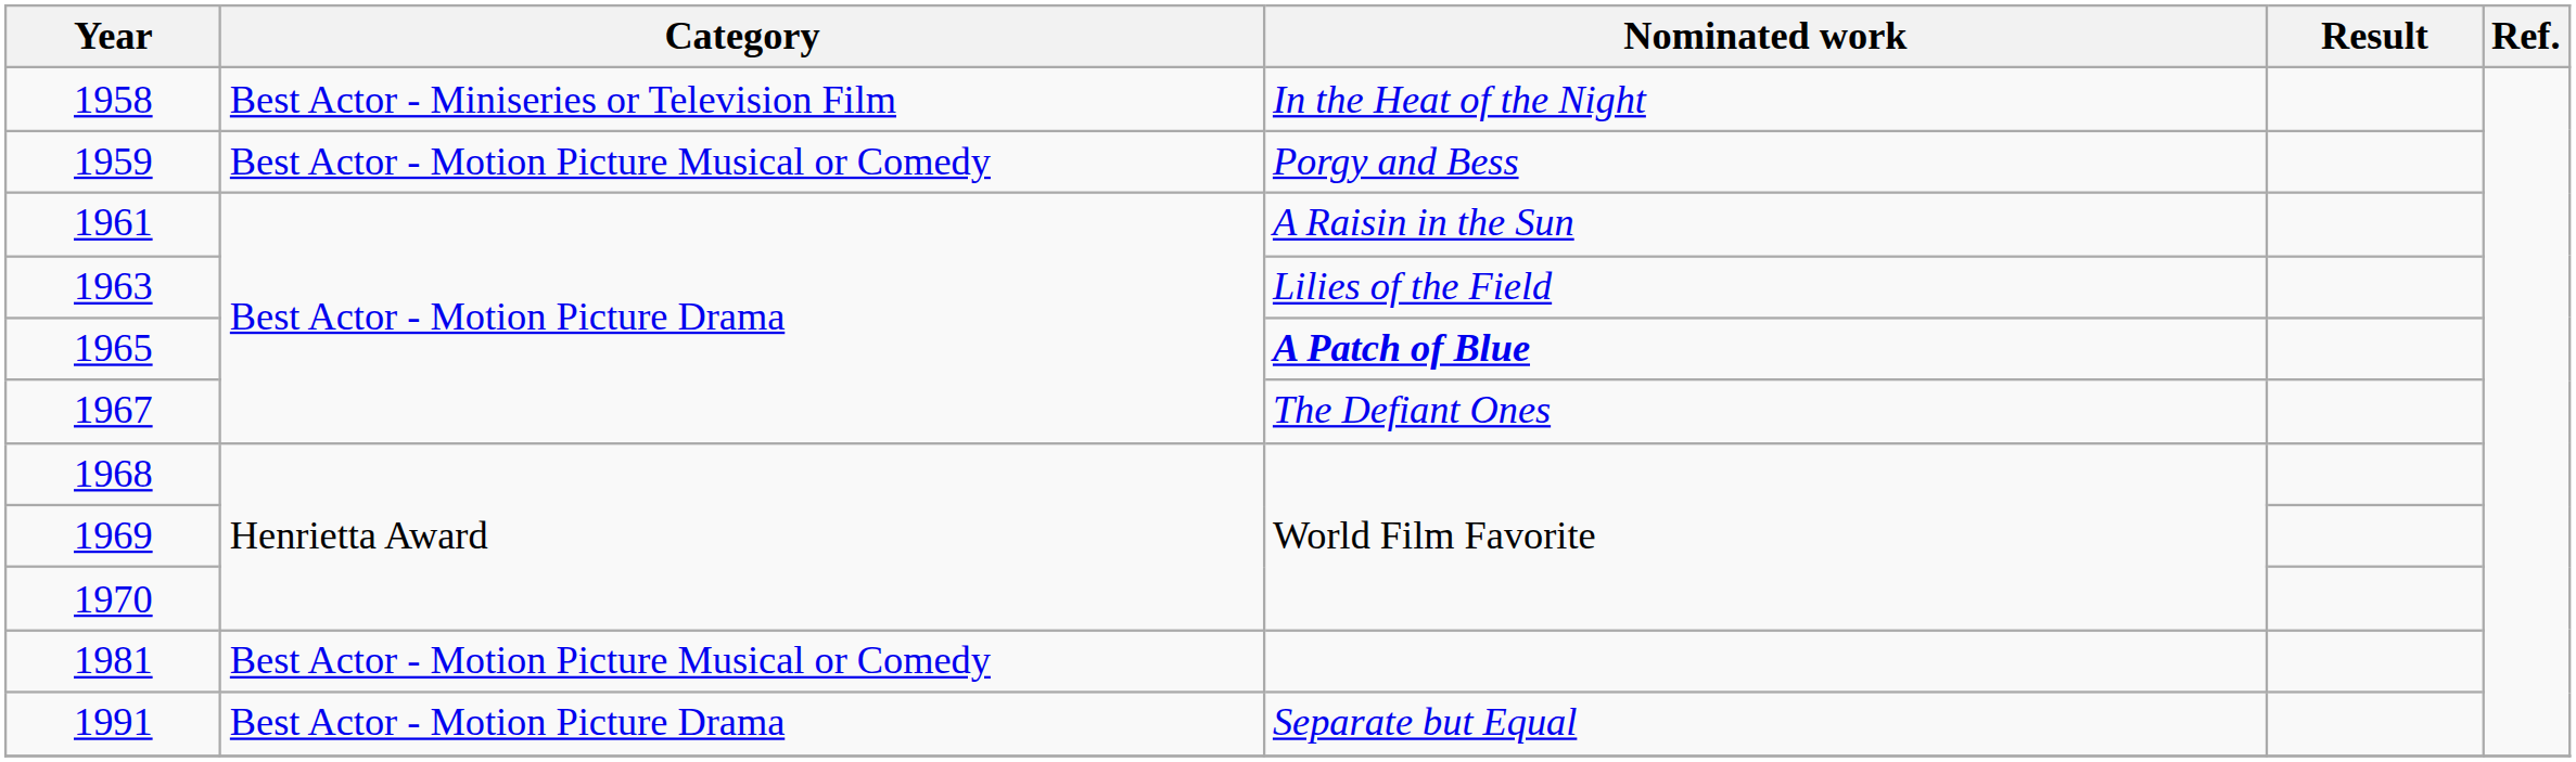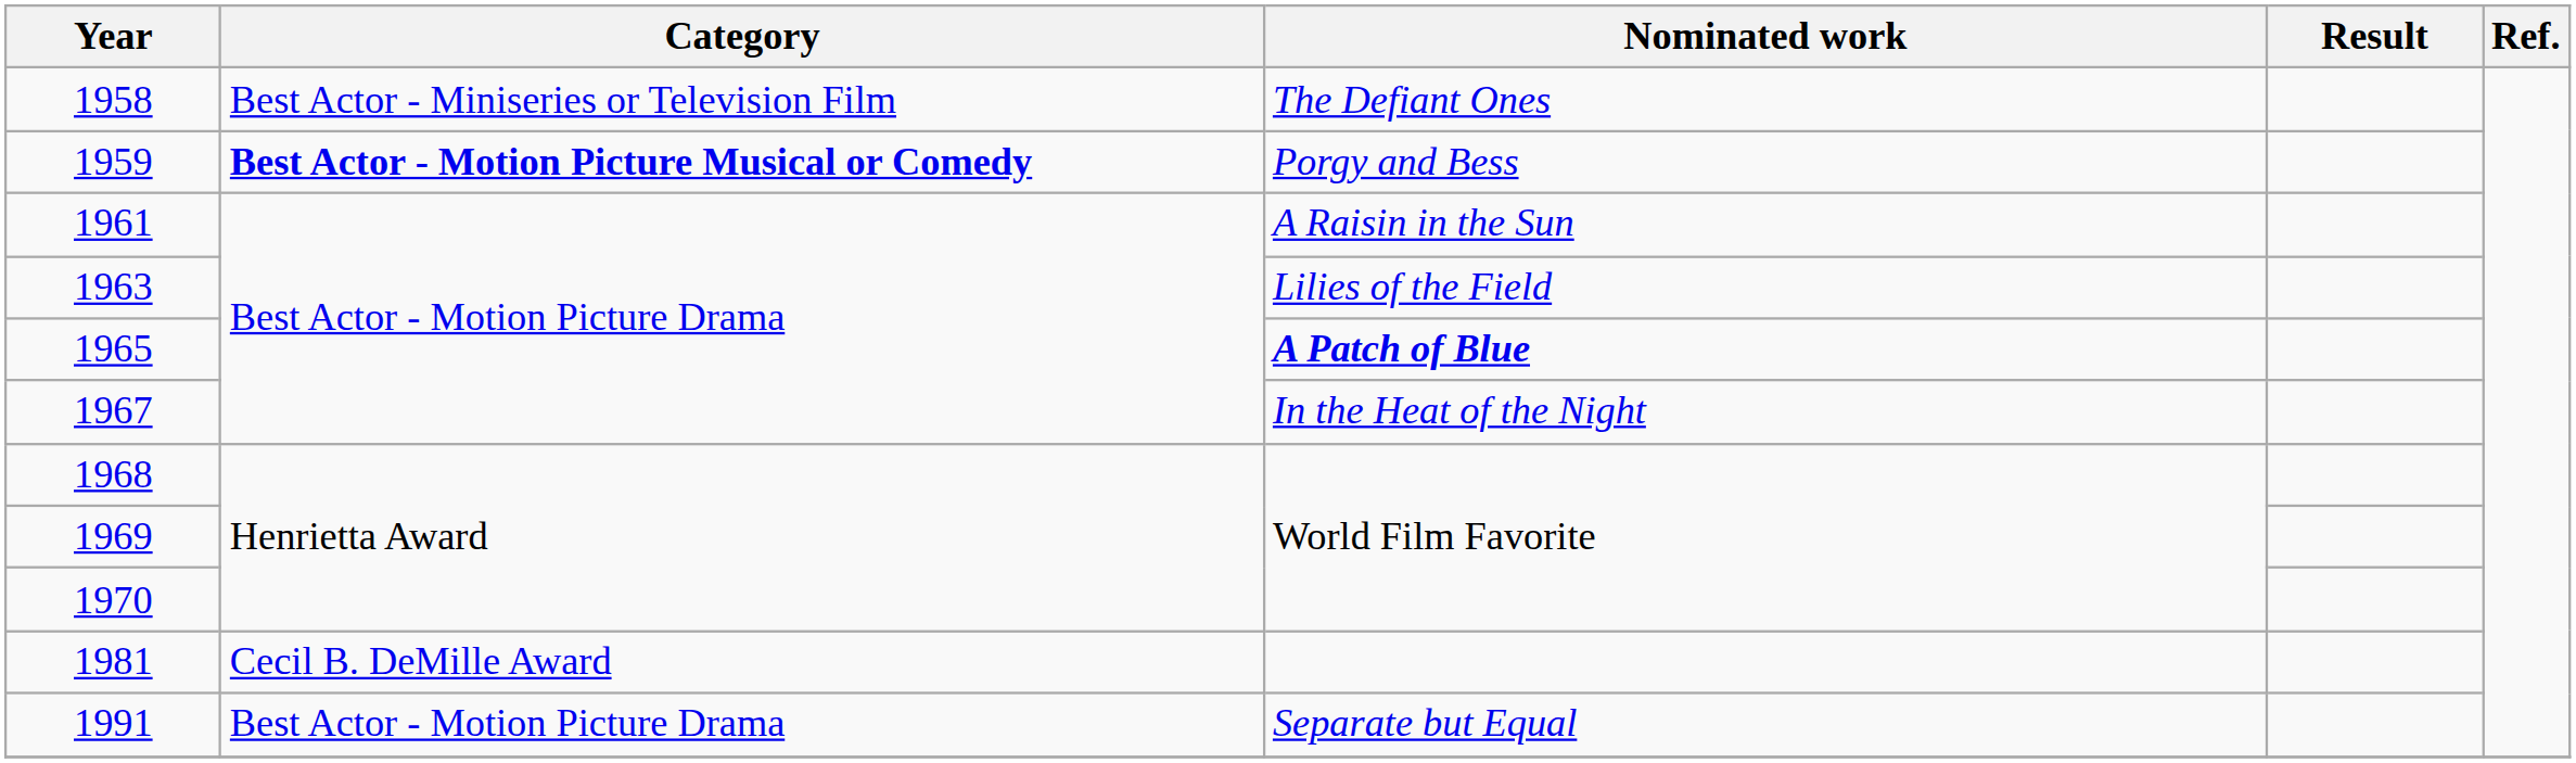1958 | Nominated work: In the Heat of the Night -> The Defiant Ones
1959 | Category: normal -> bold
1967 | Nominated work: The Defiant Ones -> In the Heat of the Night
1981 | Category: Best Actor - Motion Picture Musical or Comedy -> Cecil B. DeMille Award
